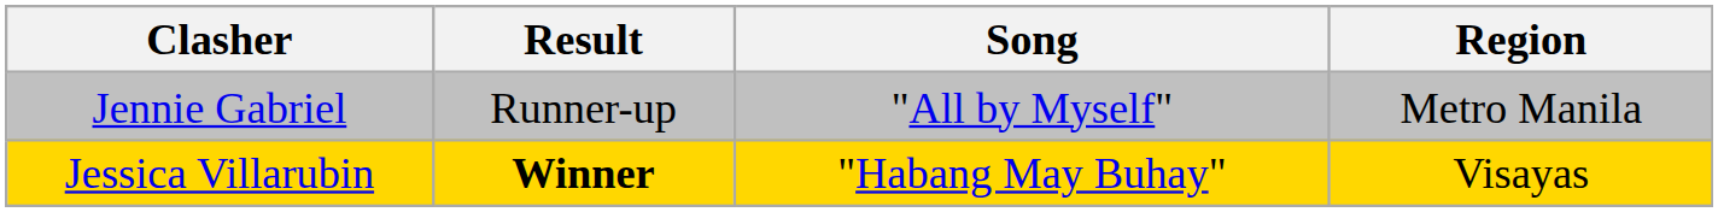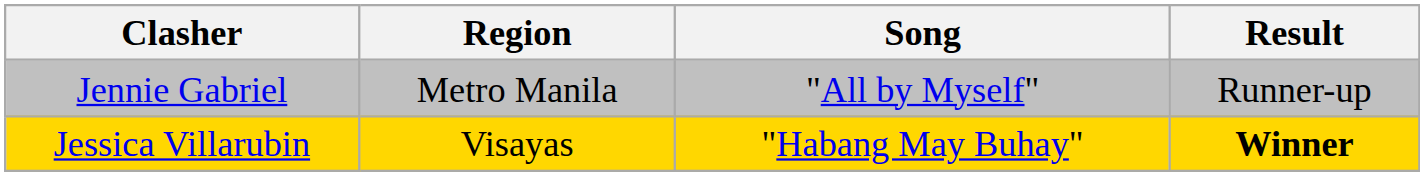columns swapped: Region <-> Result
